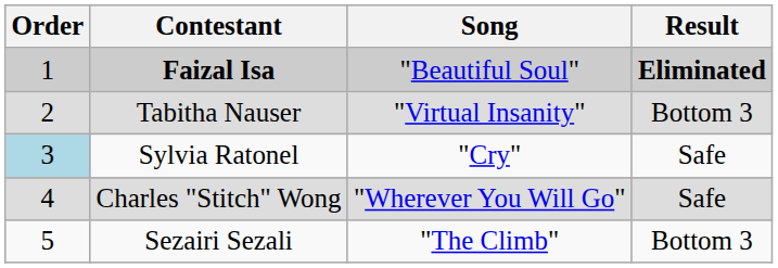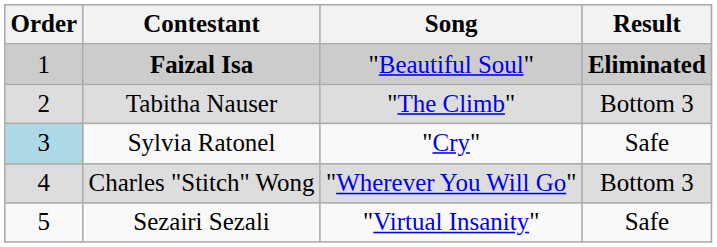Tabitha Nauser | Song: "Virtual Insanity" -> "The Climb"
Charles "Stitch" Wong | Result: Safe -> Bottom 3
Sezairi Sezali | Song: "The Climb" -> "Virtual Insanity"
Sezairi Sezali | Result: Bottom 3 -> Safe
